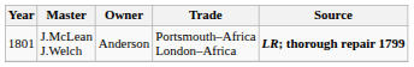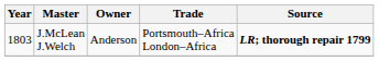J.McLean J.Welch | Year: 1801 -> 1803
